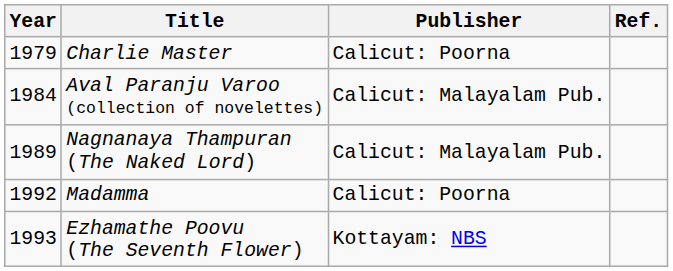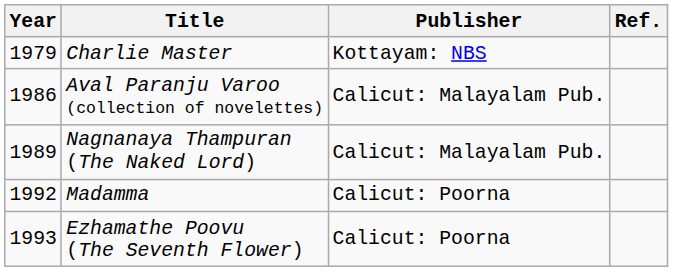Charlie Master | Publisher: Calicut: Poorna -> Kottayam: NBS
Aval Paranju Varoo (collection of novelettes) | Year: 1984 -> 1986
Ezhamathe Poovu (The Seventh Flower) | Publisher: Kottayam: NBS -> Calicut: Poorna
